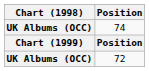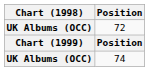rows swapped: 72 <-> 74
